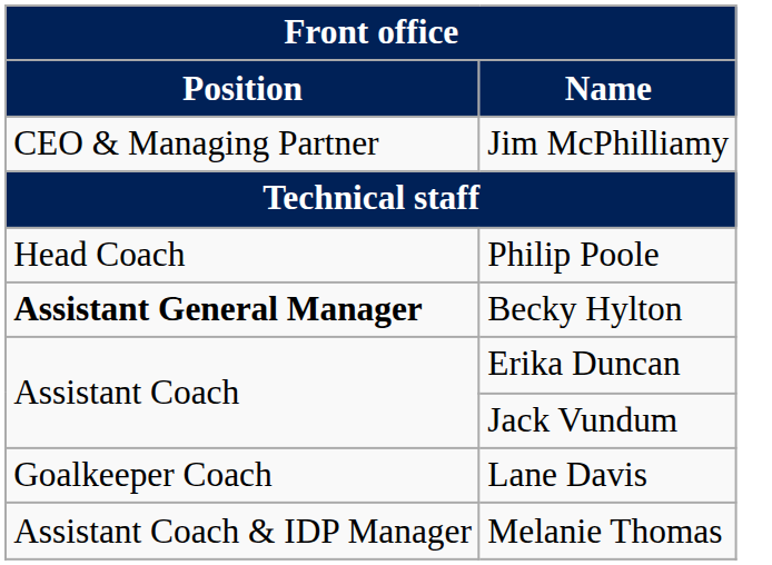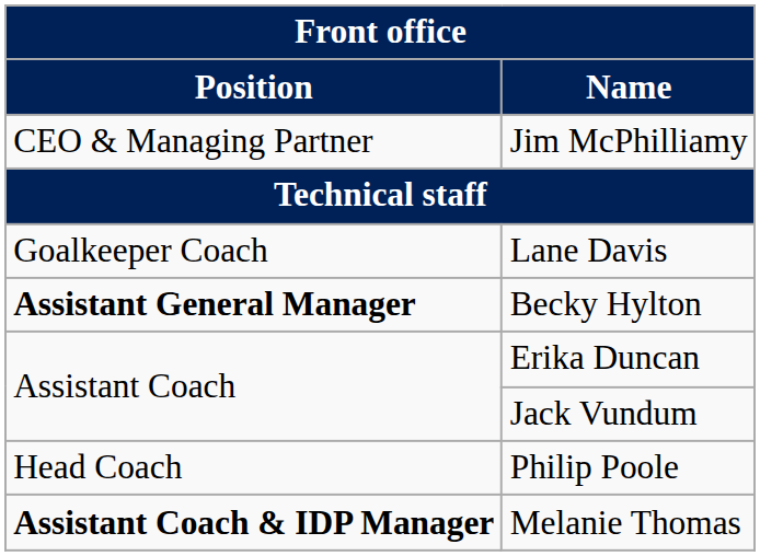rows swapped: Philip Poole <-> Lane Davis
Melanie Thomas | Position: normal -> bold
